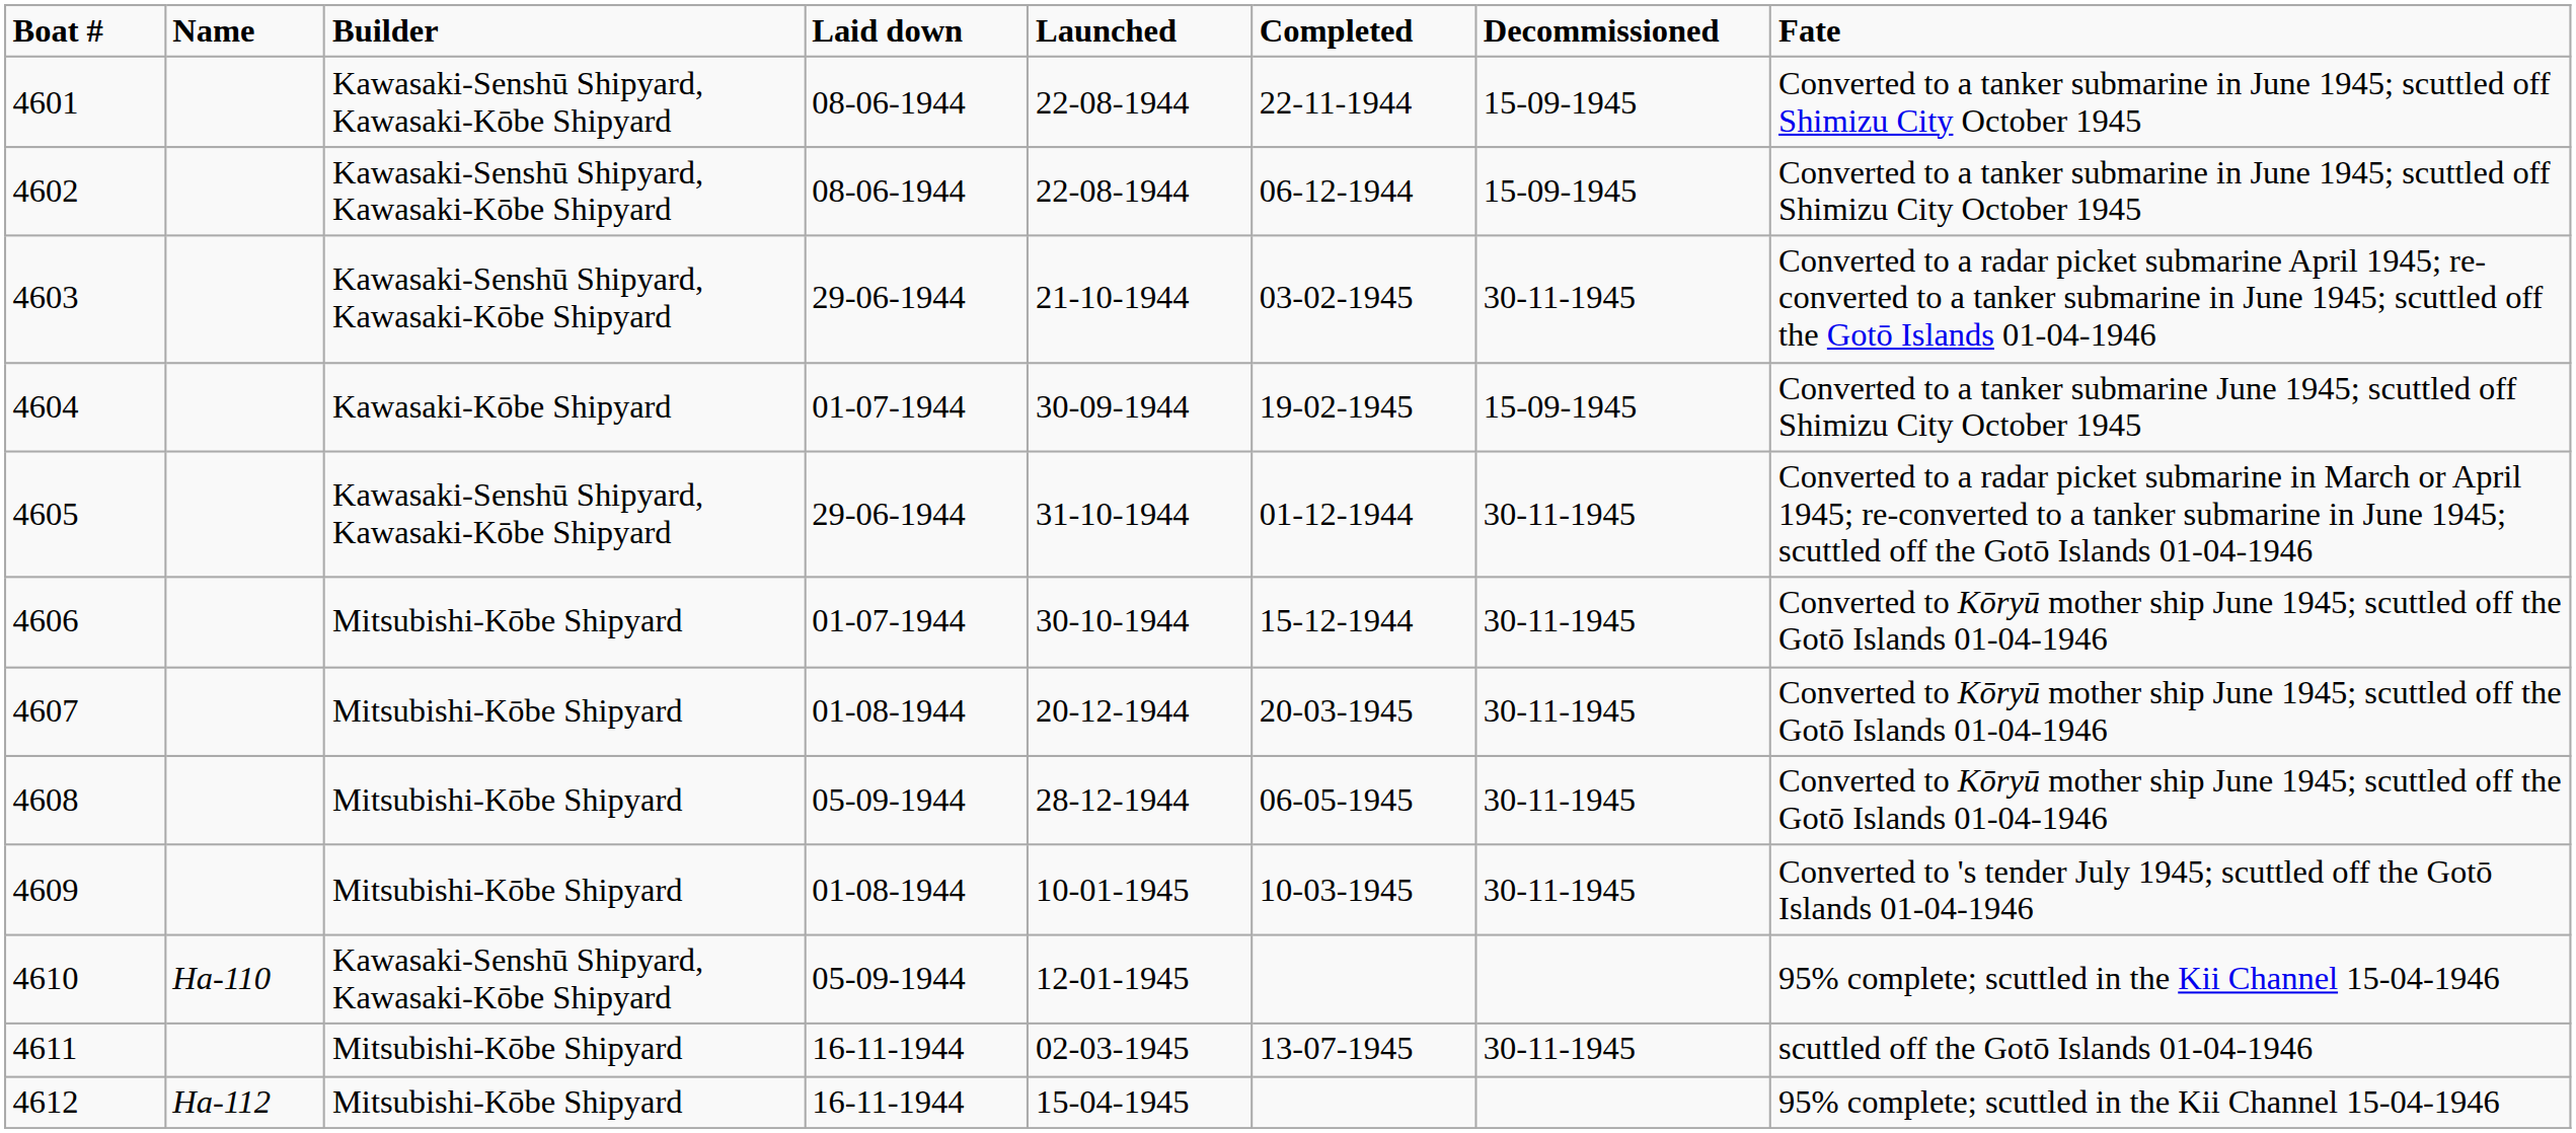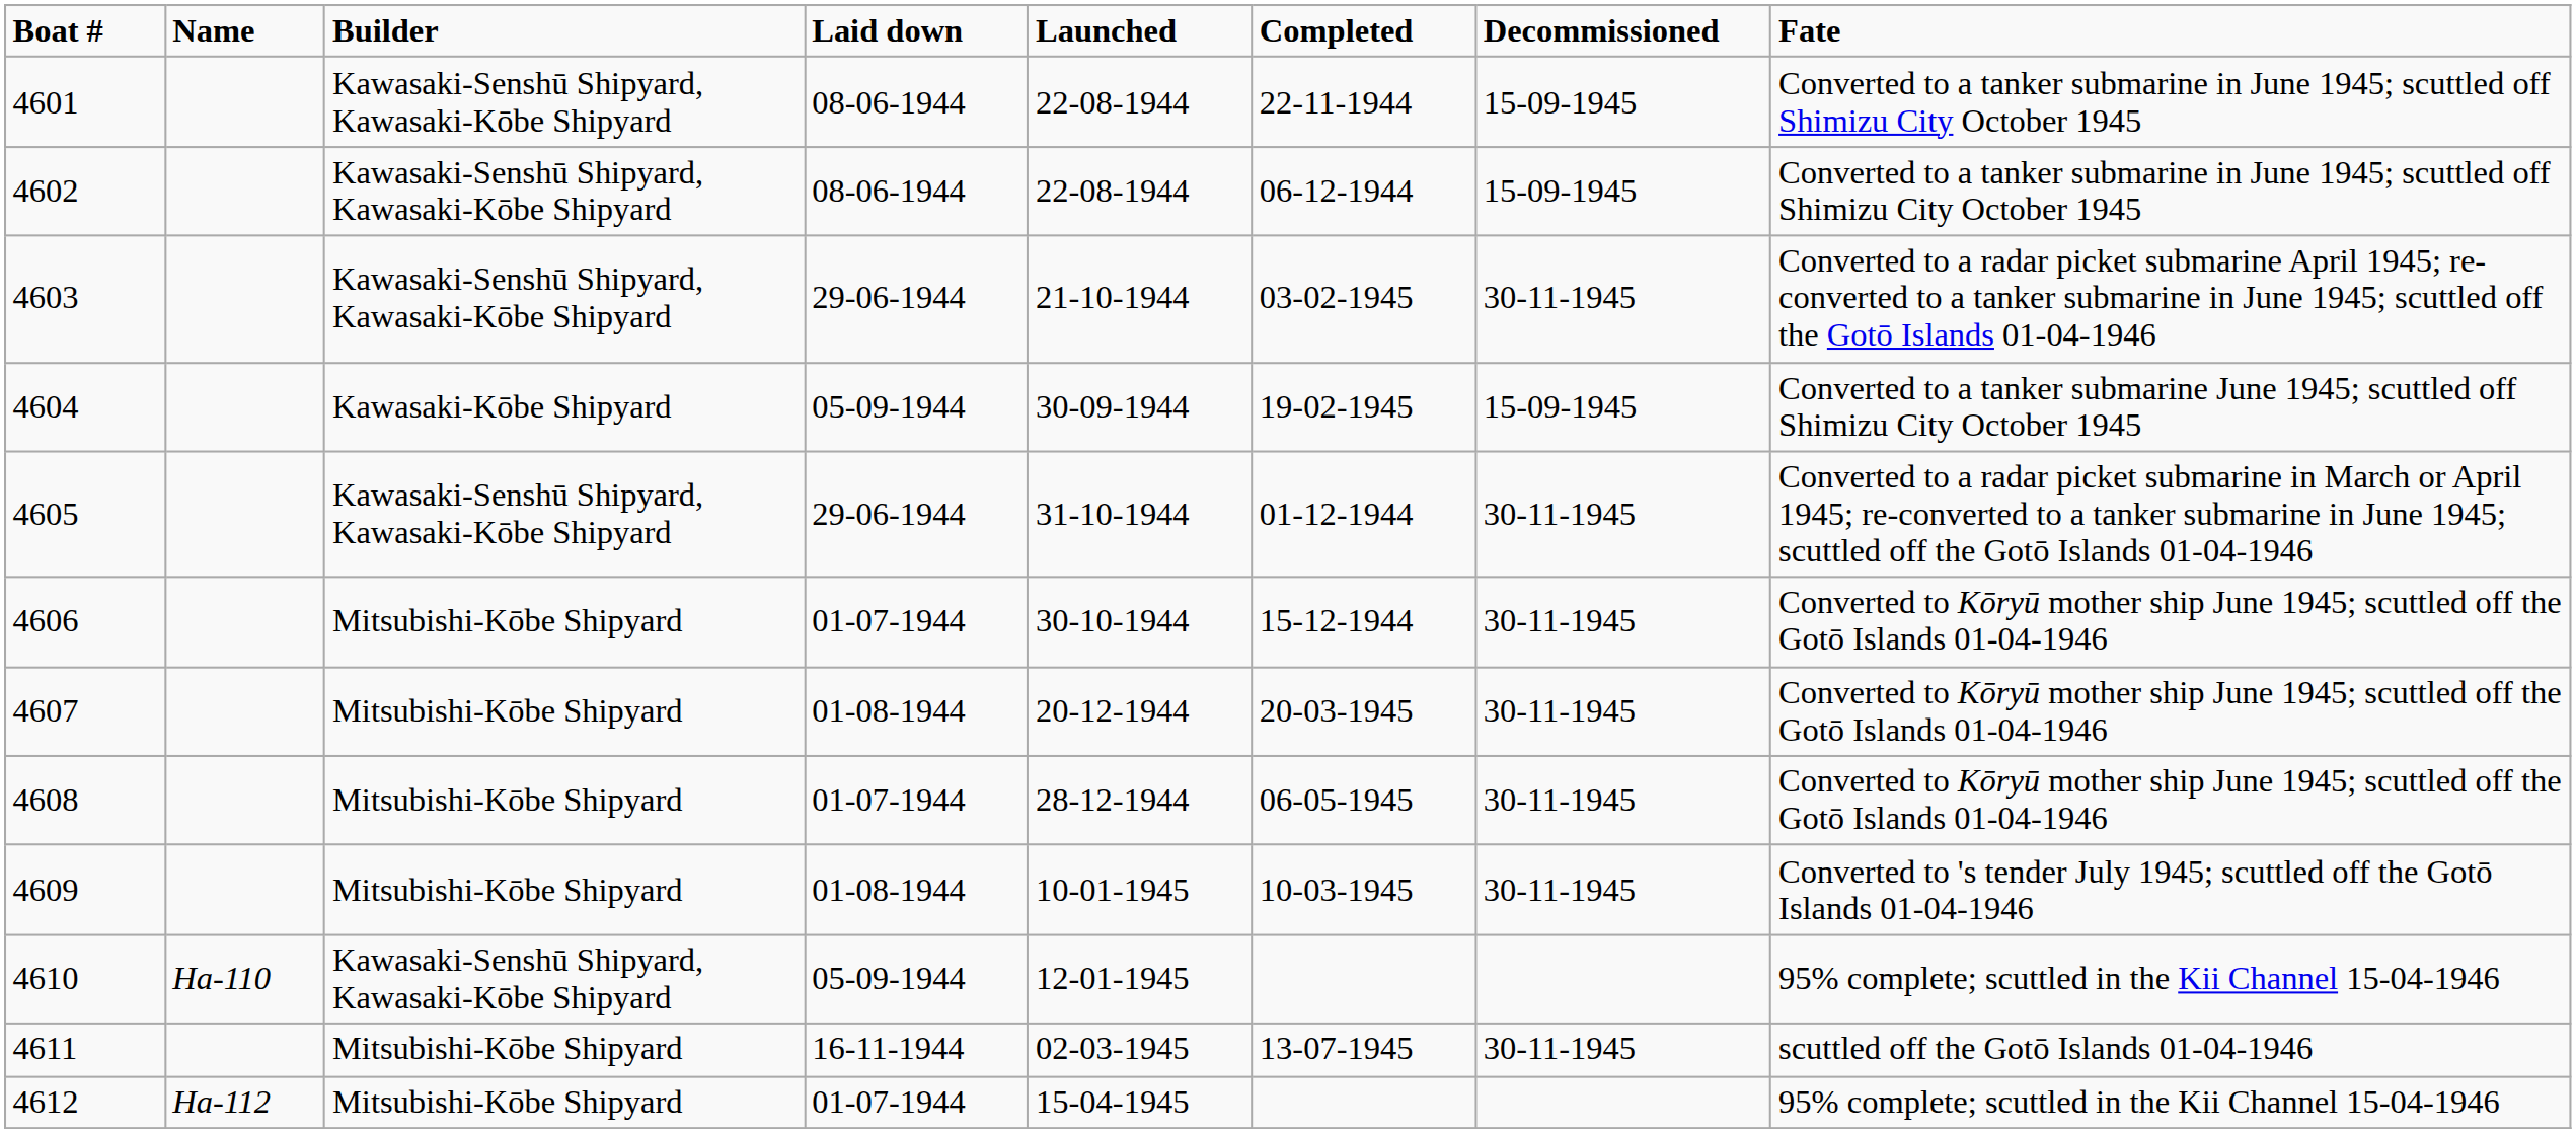4604 | Laid down: 01-07-1944 -> 05-09-1944
4608 | Laid down: 05-09-1944 -> 01-07-1944
4612 | Laid down: 16-11-1944 -> 01-07-1944
